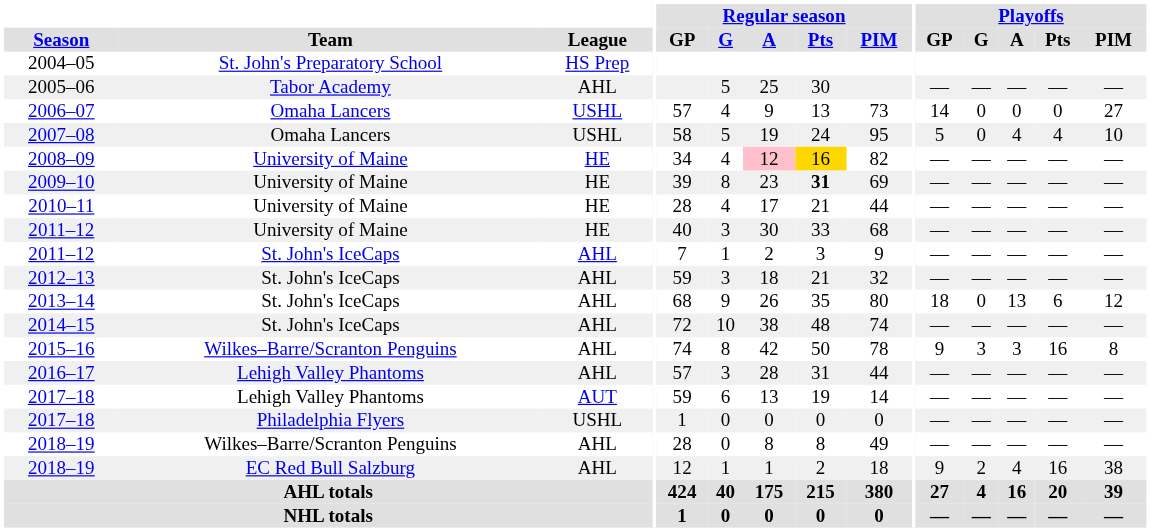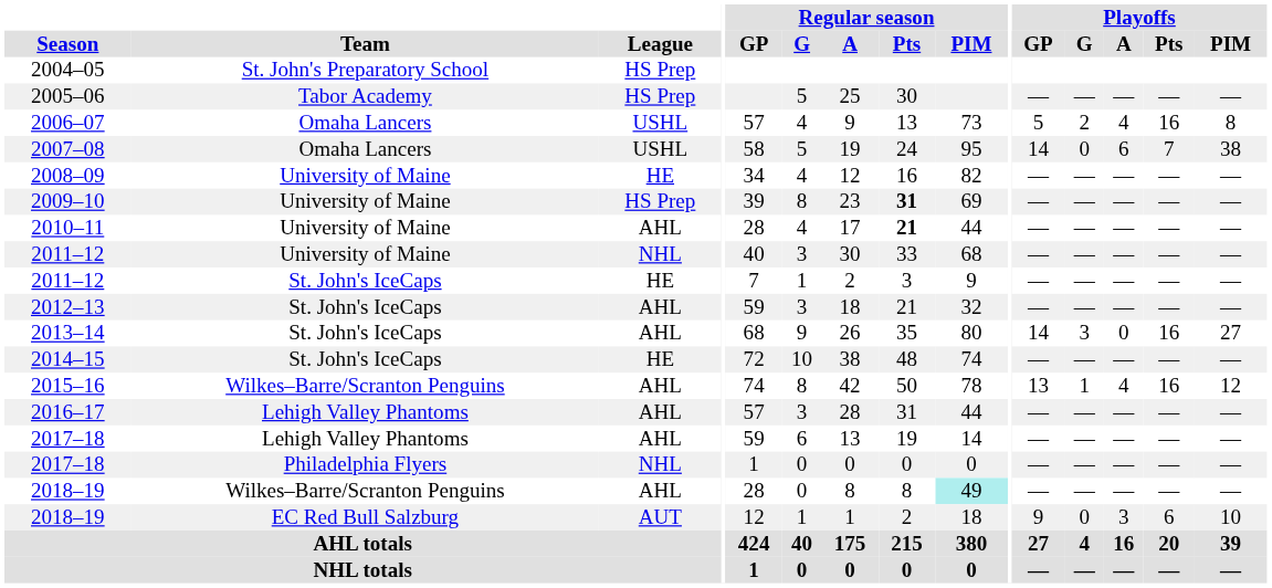2005–06 | League: AHL -> HS Prep
2006–07 | Playoffs / GP: 14 -> 5
2006–07 | Playoffs / G: 0 -> 2
2006–07 | Playoffs / A: 0 -> 4
2006–07 | Playoffs / Pts: 0 -> 16
2006–07 | Playoffs / PIM: 27 -> 8
2007–08 | Playoffs / GP: 5 -> 14
2007–08 | Playoffs / A: 4 -> 6
2007–08 | Playoffs / Pts: 4 -> 7
2007–08 | Playoffs / PIM: 10 -> 38
2008–09 | Regular season / A: pink background -> no background
2008–09 | Regular season / Pts: gold background -> no background
2009–10 | League: HE -> HS Prep
2010–11 | League: HE -> AHL
2010–11 | Regular season / Pts: normal -> bold
2011–12 / University of Maine | League: HE -> NHL
2011–12 / St. John's IceCaps | League: AHL -> HE
2013–14 | Playoffs / GP: 18 -> 14
2013–14 | Playoffs / G: 0 -> 3
2013–14 | Playoffs / A: 13 -> 0
2013–14 | Playoffs / Pts: 6 -> 16
2013–14 | Playoffs / PIM: 12 -> 27
2014–15 | League: AHL -> HE
2015–16 | Playoffs / GP: 9 -> 13
2015–16 | Playoffs / G: 3 -> 1
2015–16 | Playoffs / A: 3 -> 4
2015–16 | Playoffs / PIM: 8 -> 12
2017–18 / Lehigh Valley Phantoms | League: AUT -> AHL
2017–18 / Philadelphia Flyers | League: USHL -> NHL
2018–19 / Wilkes–Barre/Scranton Penguins | Regular season / PIM: no background -> paleturquoise background
2018–19 / EC Red Bull Salzburg | League: AHL -> AUT
2018–19 / EC Red Bull Salzburg | Playoffs / G: 2 -> 0
2018–19 / EC Red Bull Salzburg | Playoffs / A: 4 -> 3
2018–19 / EC Red Bull Salzburg | Playoffs / Pts: 16 -> 6
2018–19 / EC Red Bull Salzburg | Playoffs / PIM: 38 -> 10
